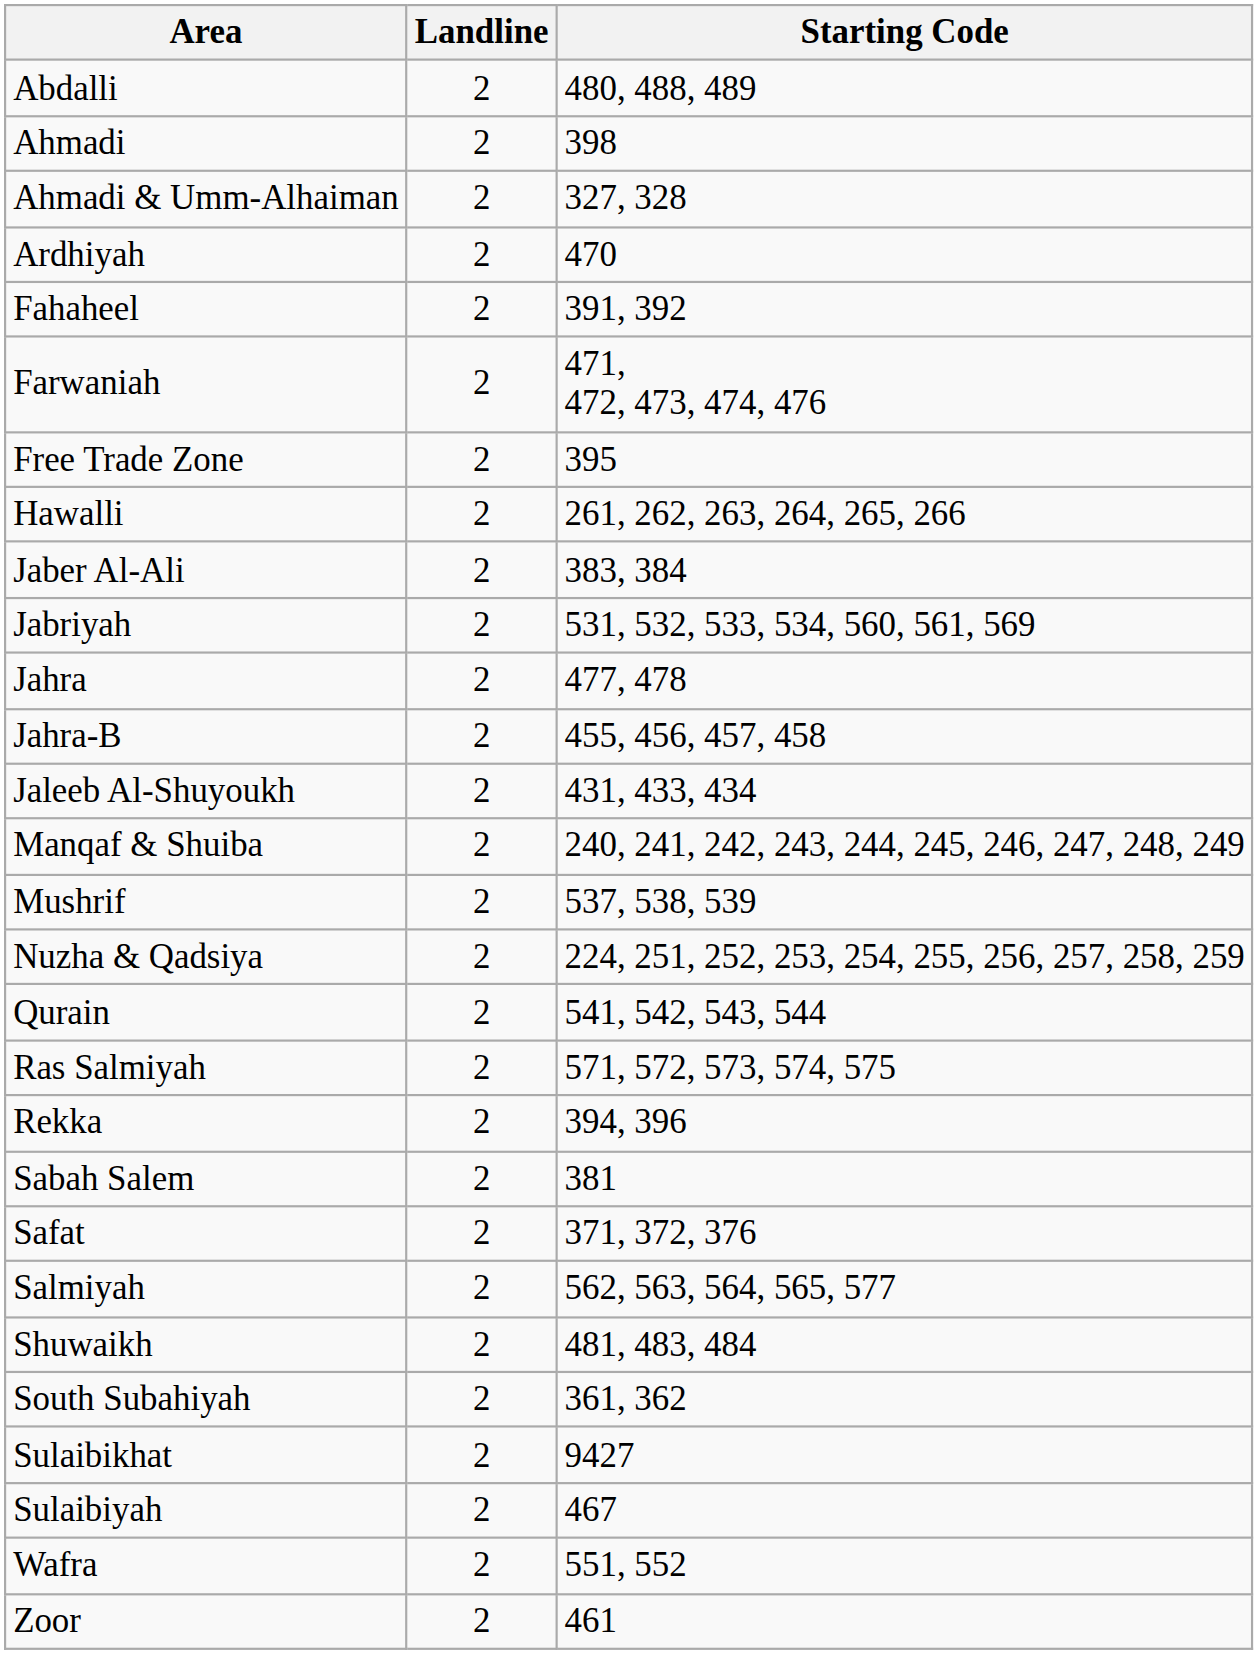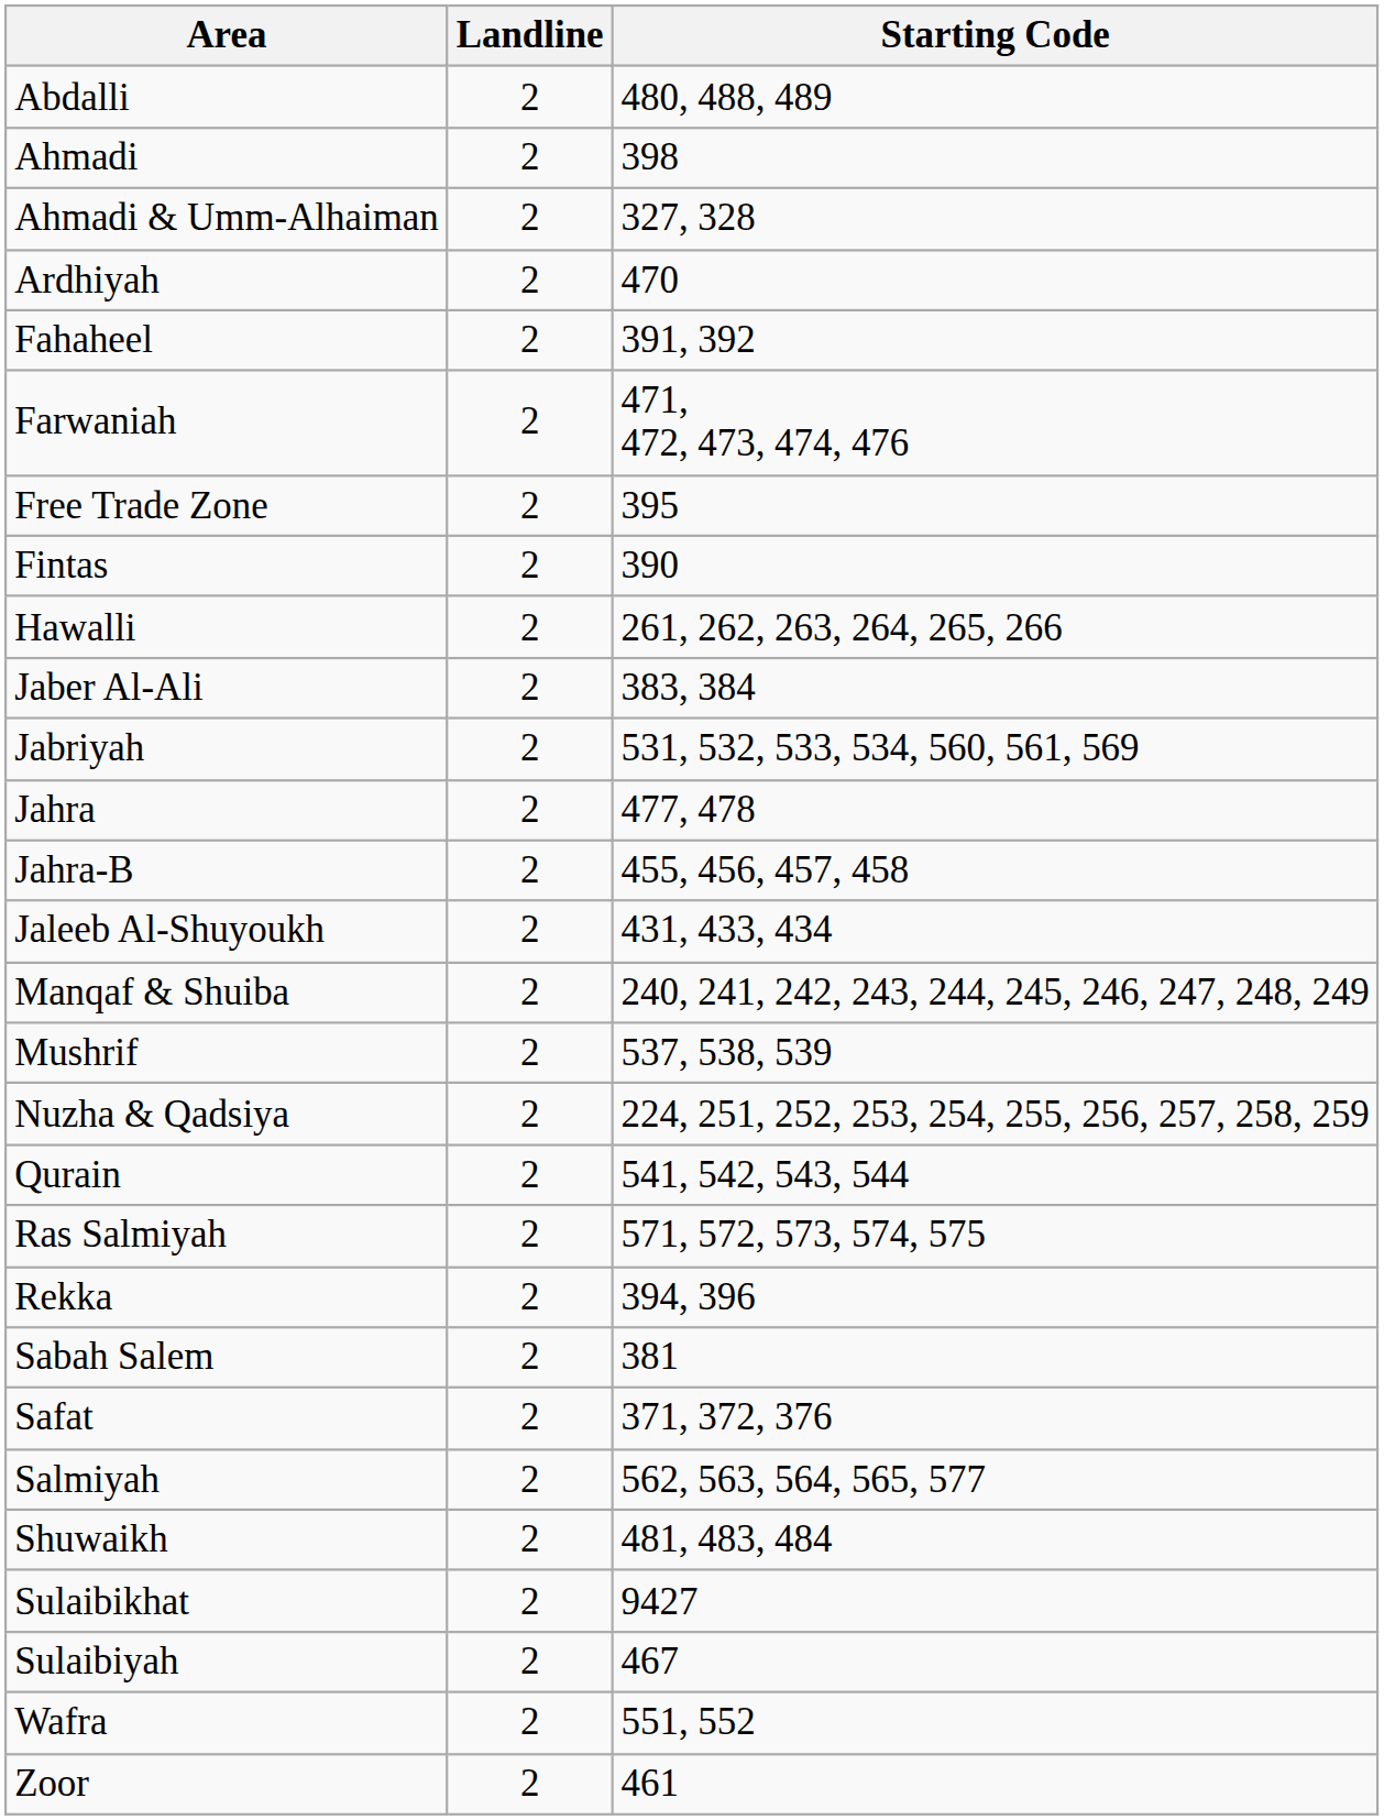+ row: Fintas | 2 | 390
- row: South Subahiyah | 2 | 361, 362
